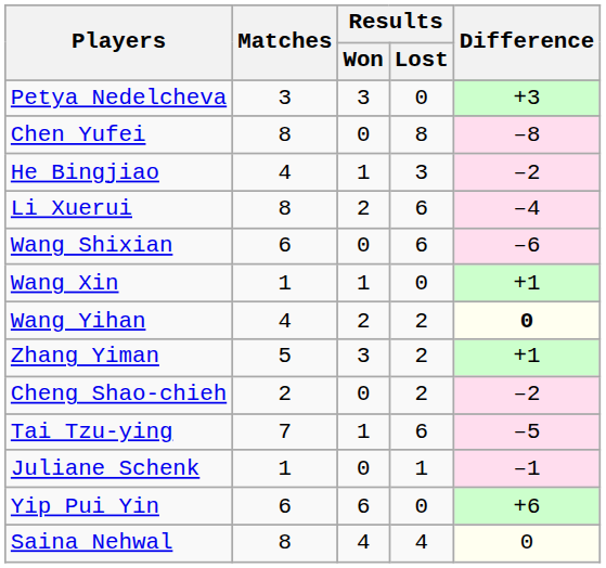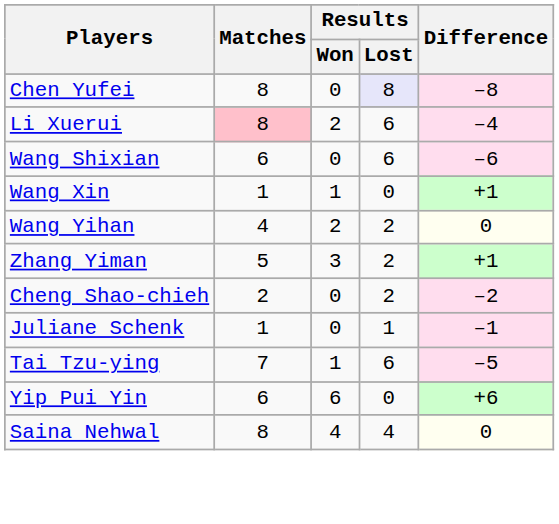- row: Petya Nedelcheva | 3 | 3 | 0 | +3
Chen Yufei | Results / Lost: no background -> lavender background
- row: He Bingjiao | 4 | 1 | 3 | –2
Li Xuerui | Matches: no background -> pink background
Wang Yihan | Difference: bold -> normal
rows swapped: Tai Tzu-ying <-> Juliane Schenk
